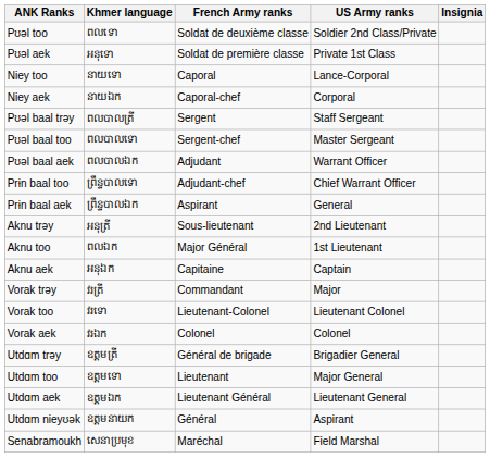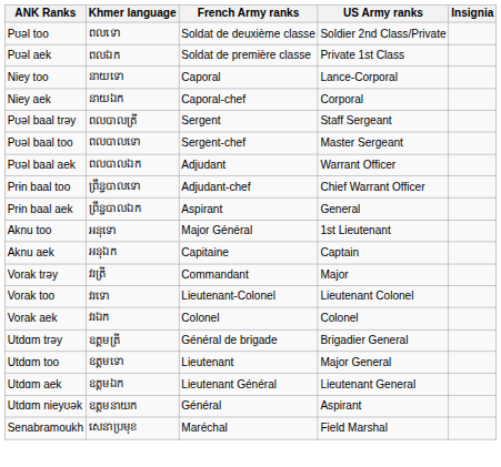Pʊəl aek | Khmer language: អនុទោ -> ពលឯក
- row: Aknu trəy | អនុត្រី | Sous-lieutenant | 2nd Lieutenant
Aknu too | Khmer language: ពលឯក -> អនុទោ
